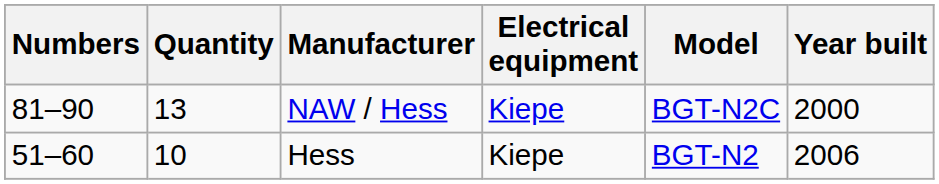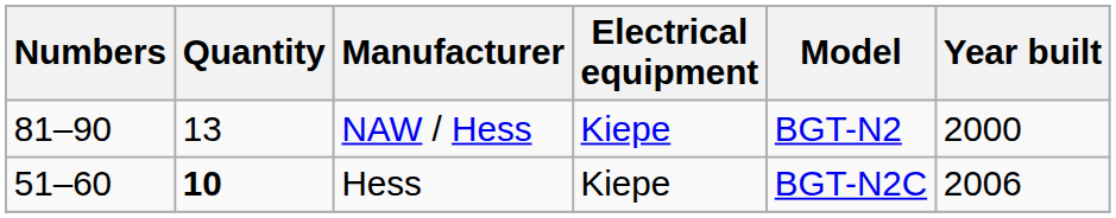NAW / Hess | Model: BGT-N2C -> BGT-N2
Hess | Quantity: normal -> bold
Hess | Model: BGT-N2 -> BGT-N2C
